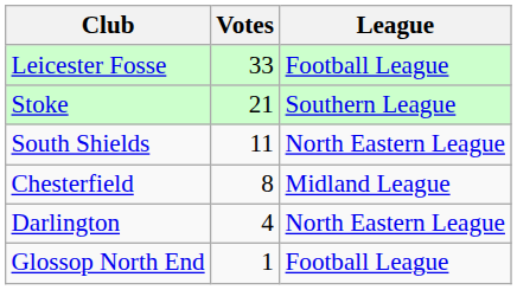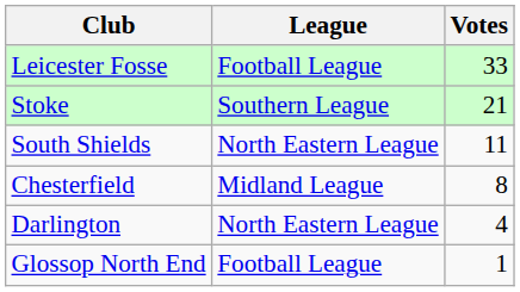columns swapped: League <-> Votes
